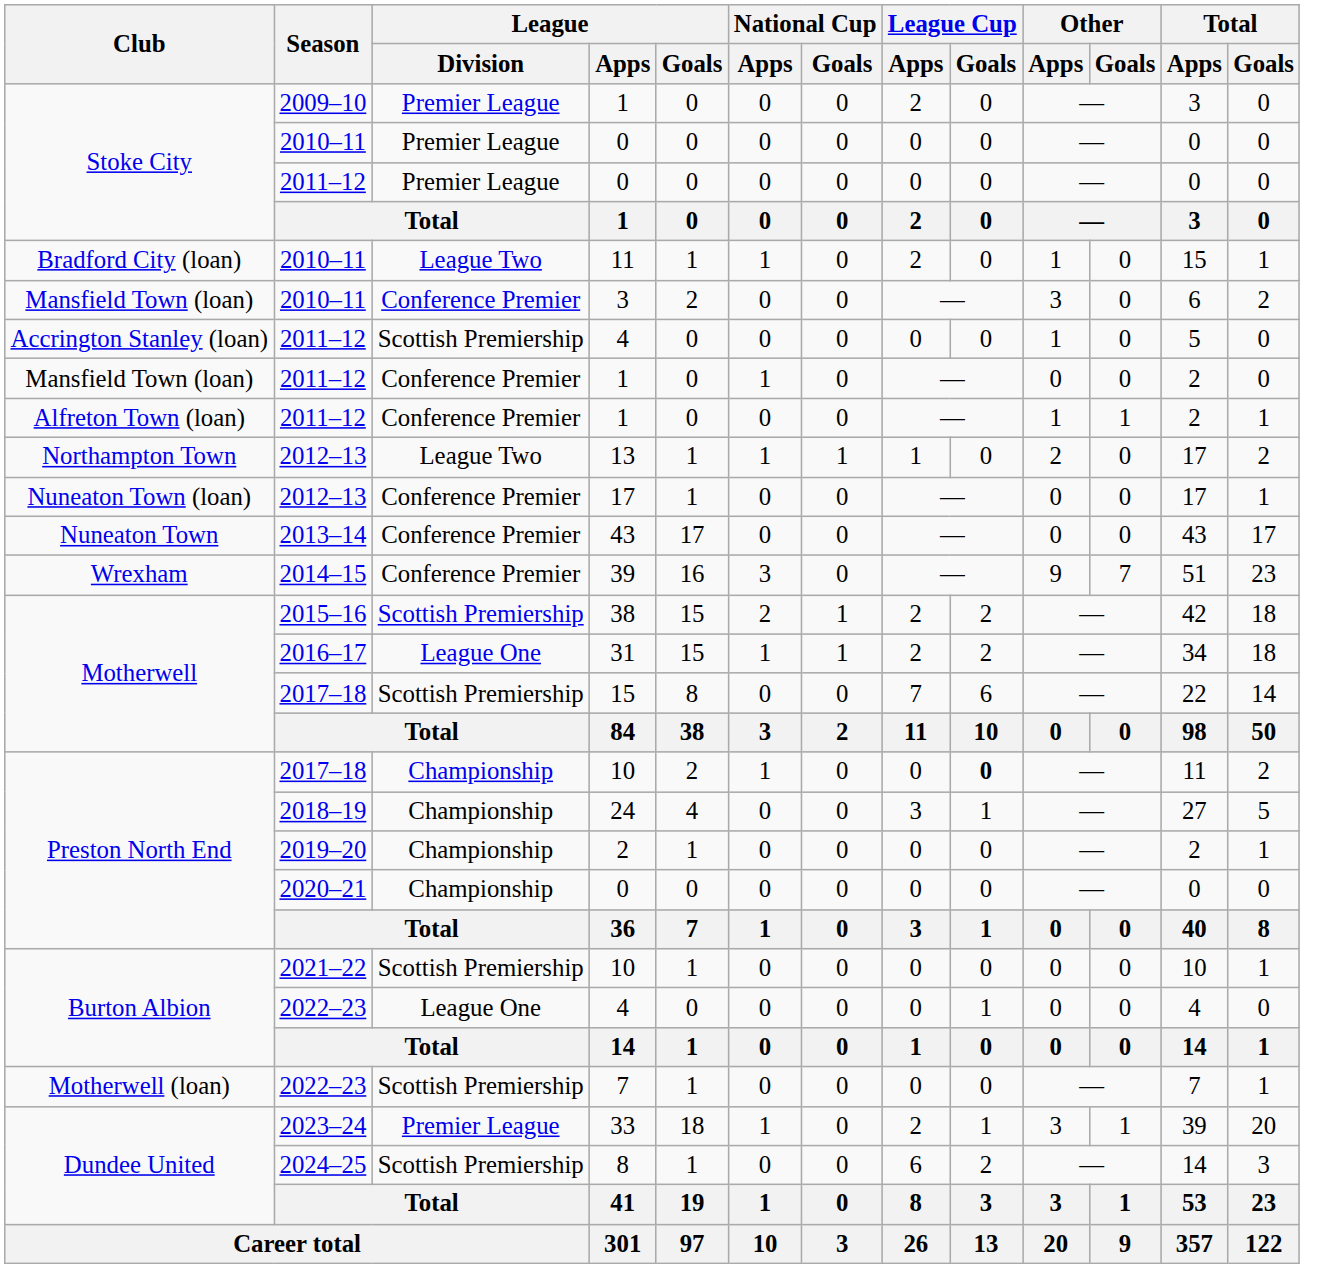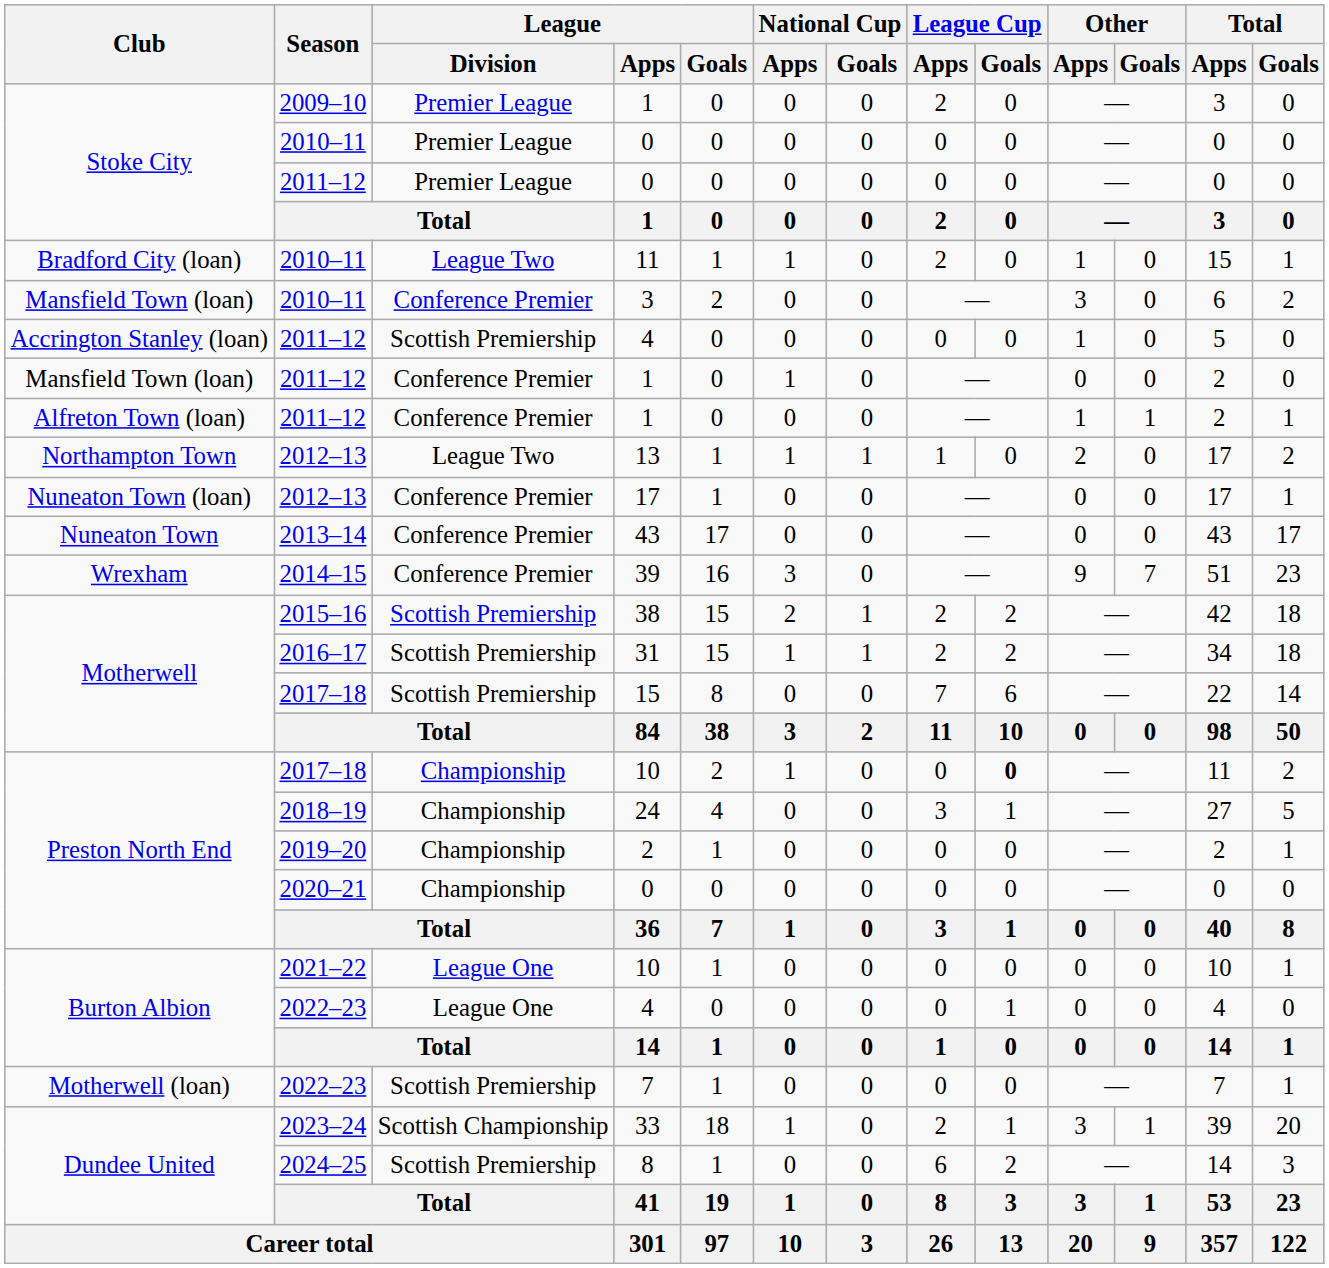31 | League / Division: League One -> Scottish Premiership
2021–22 / 10 | League / Division: Scottish Premiership -> League One
33 | League / Division: Premier League -> Scottish Championship
